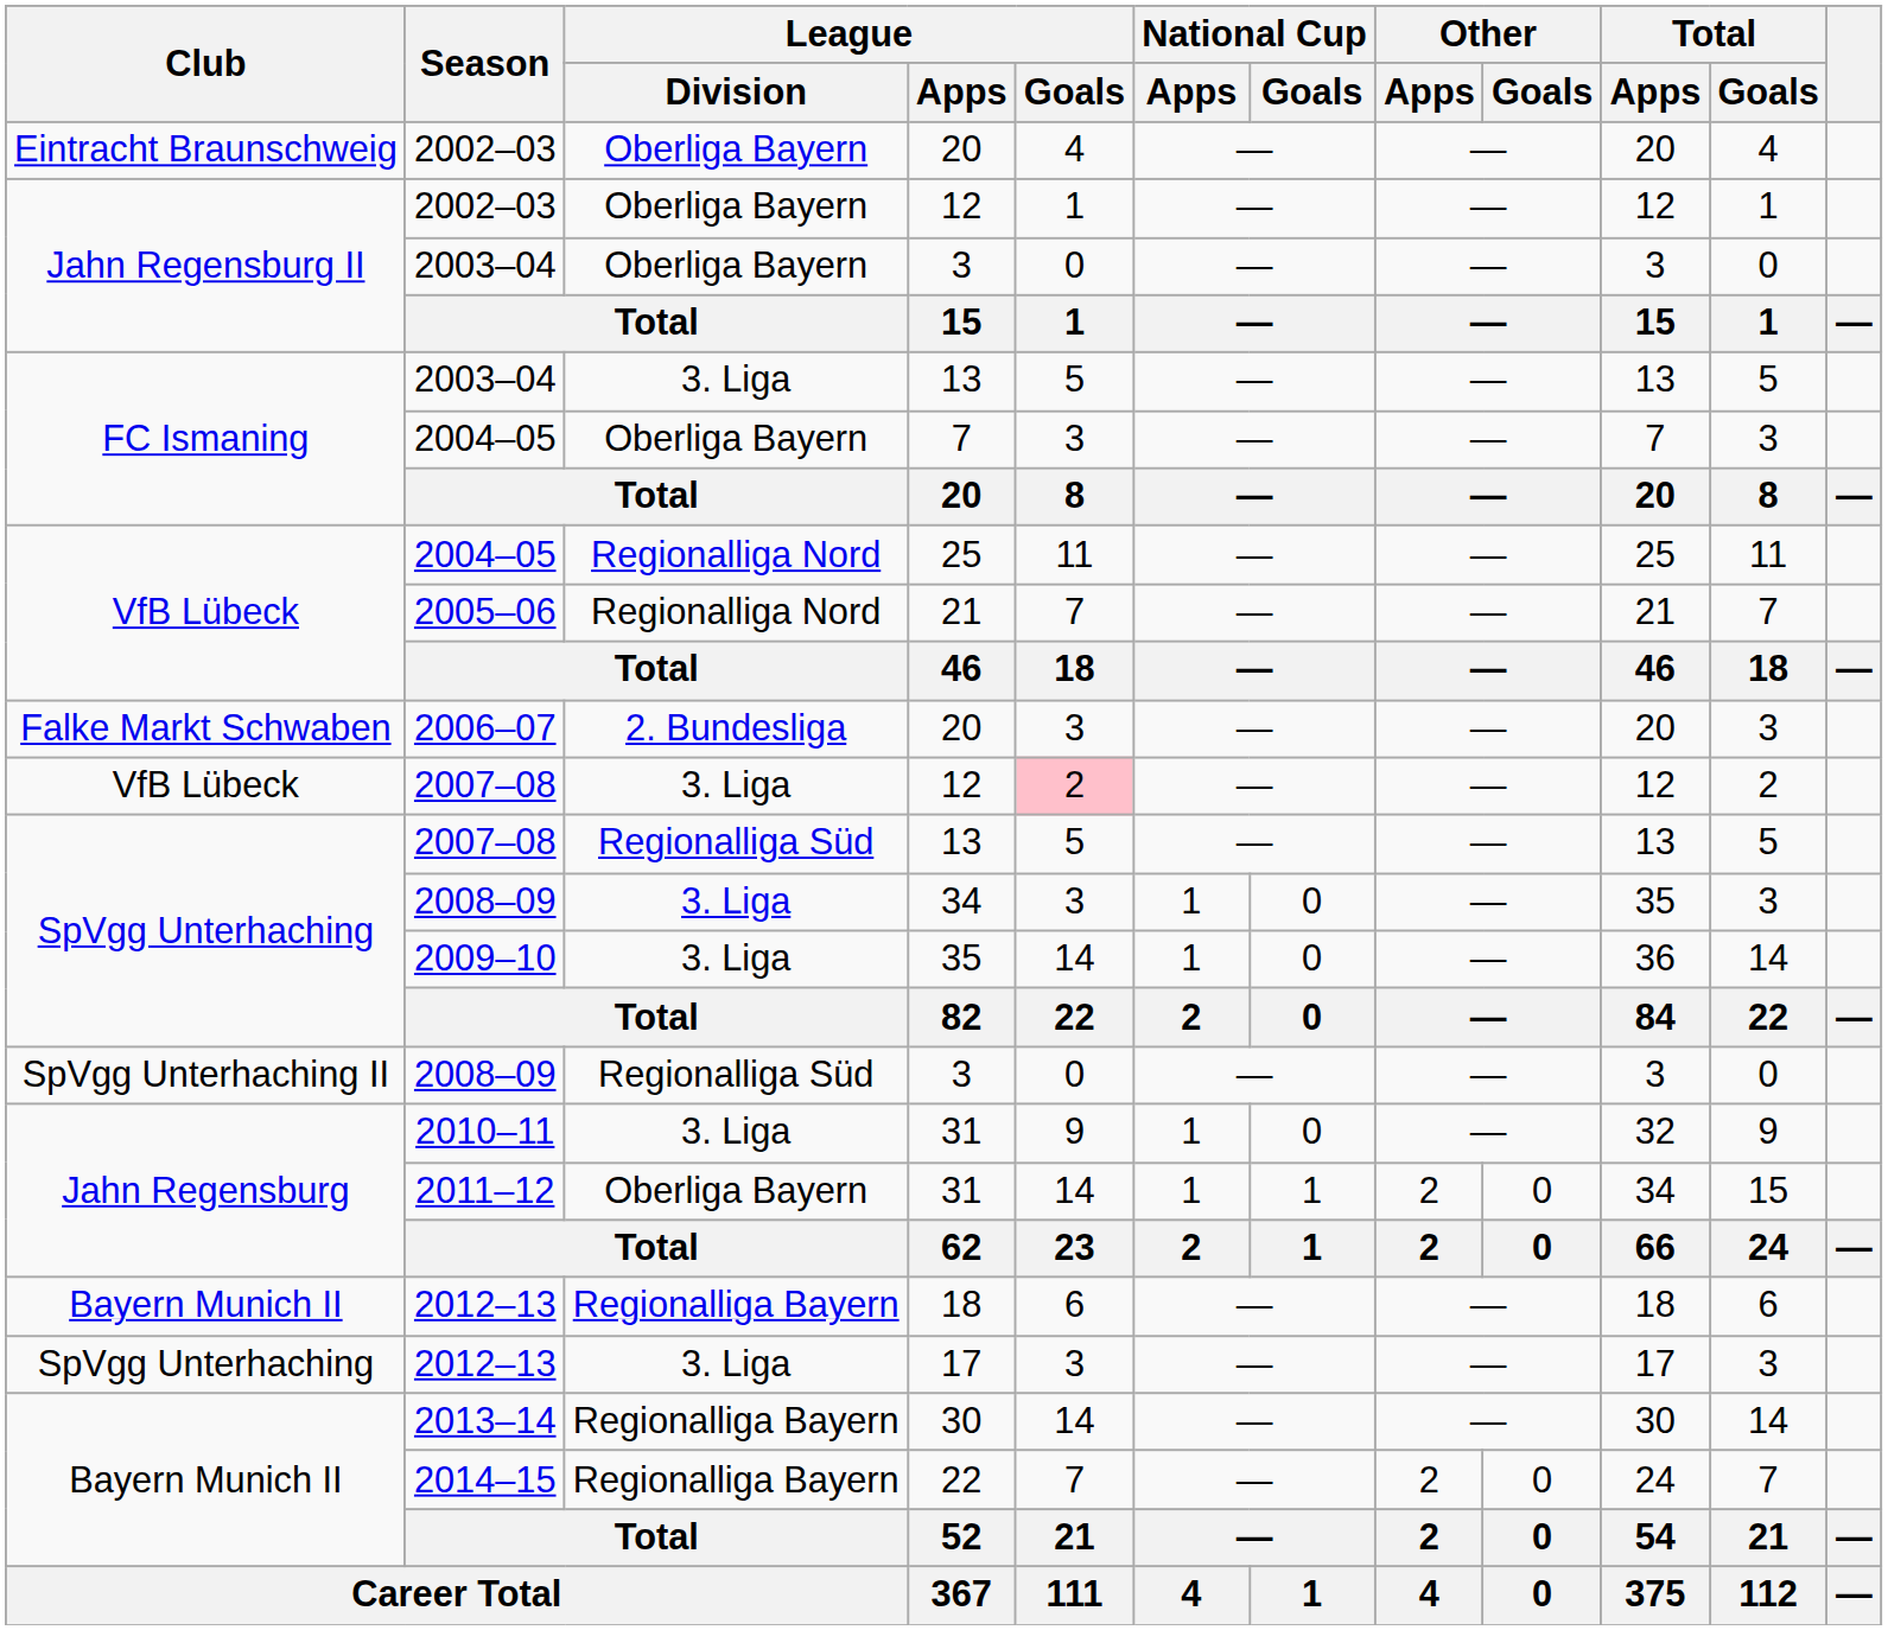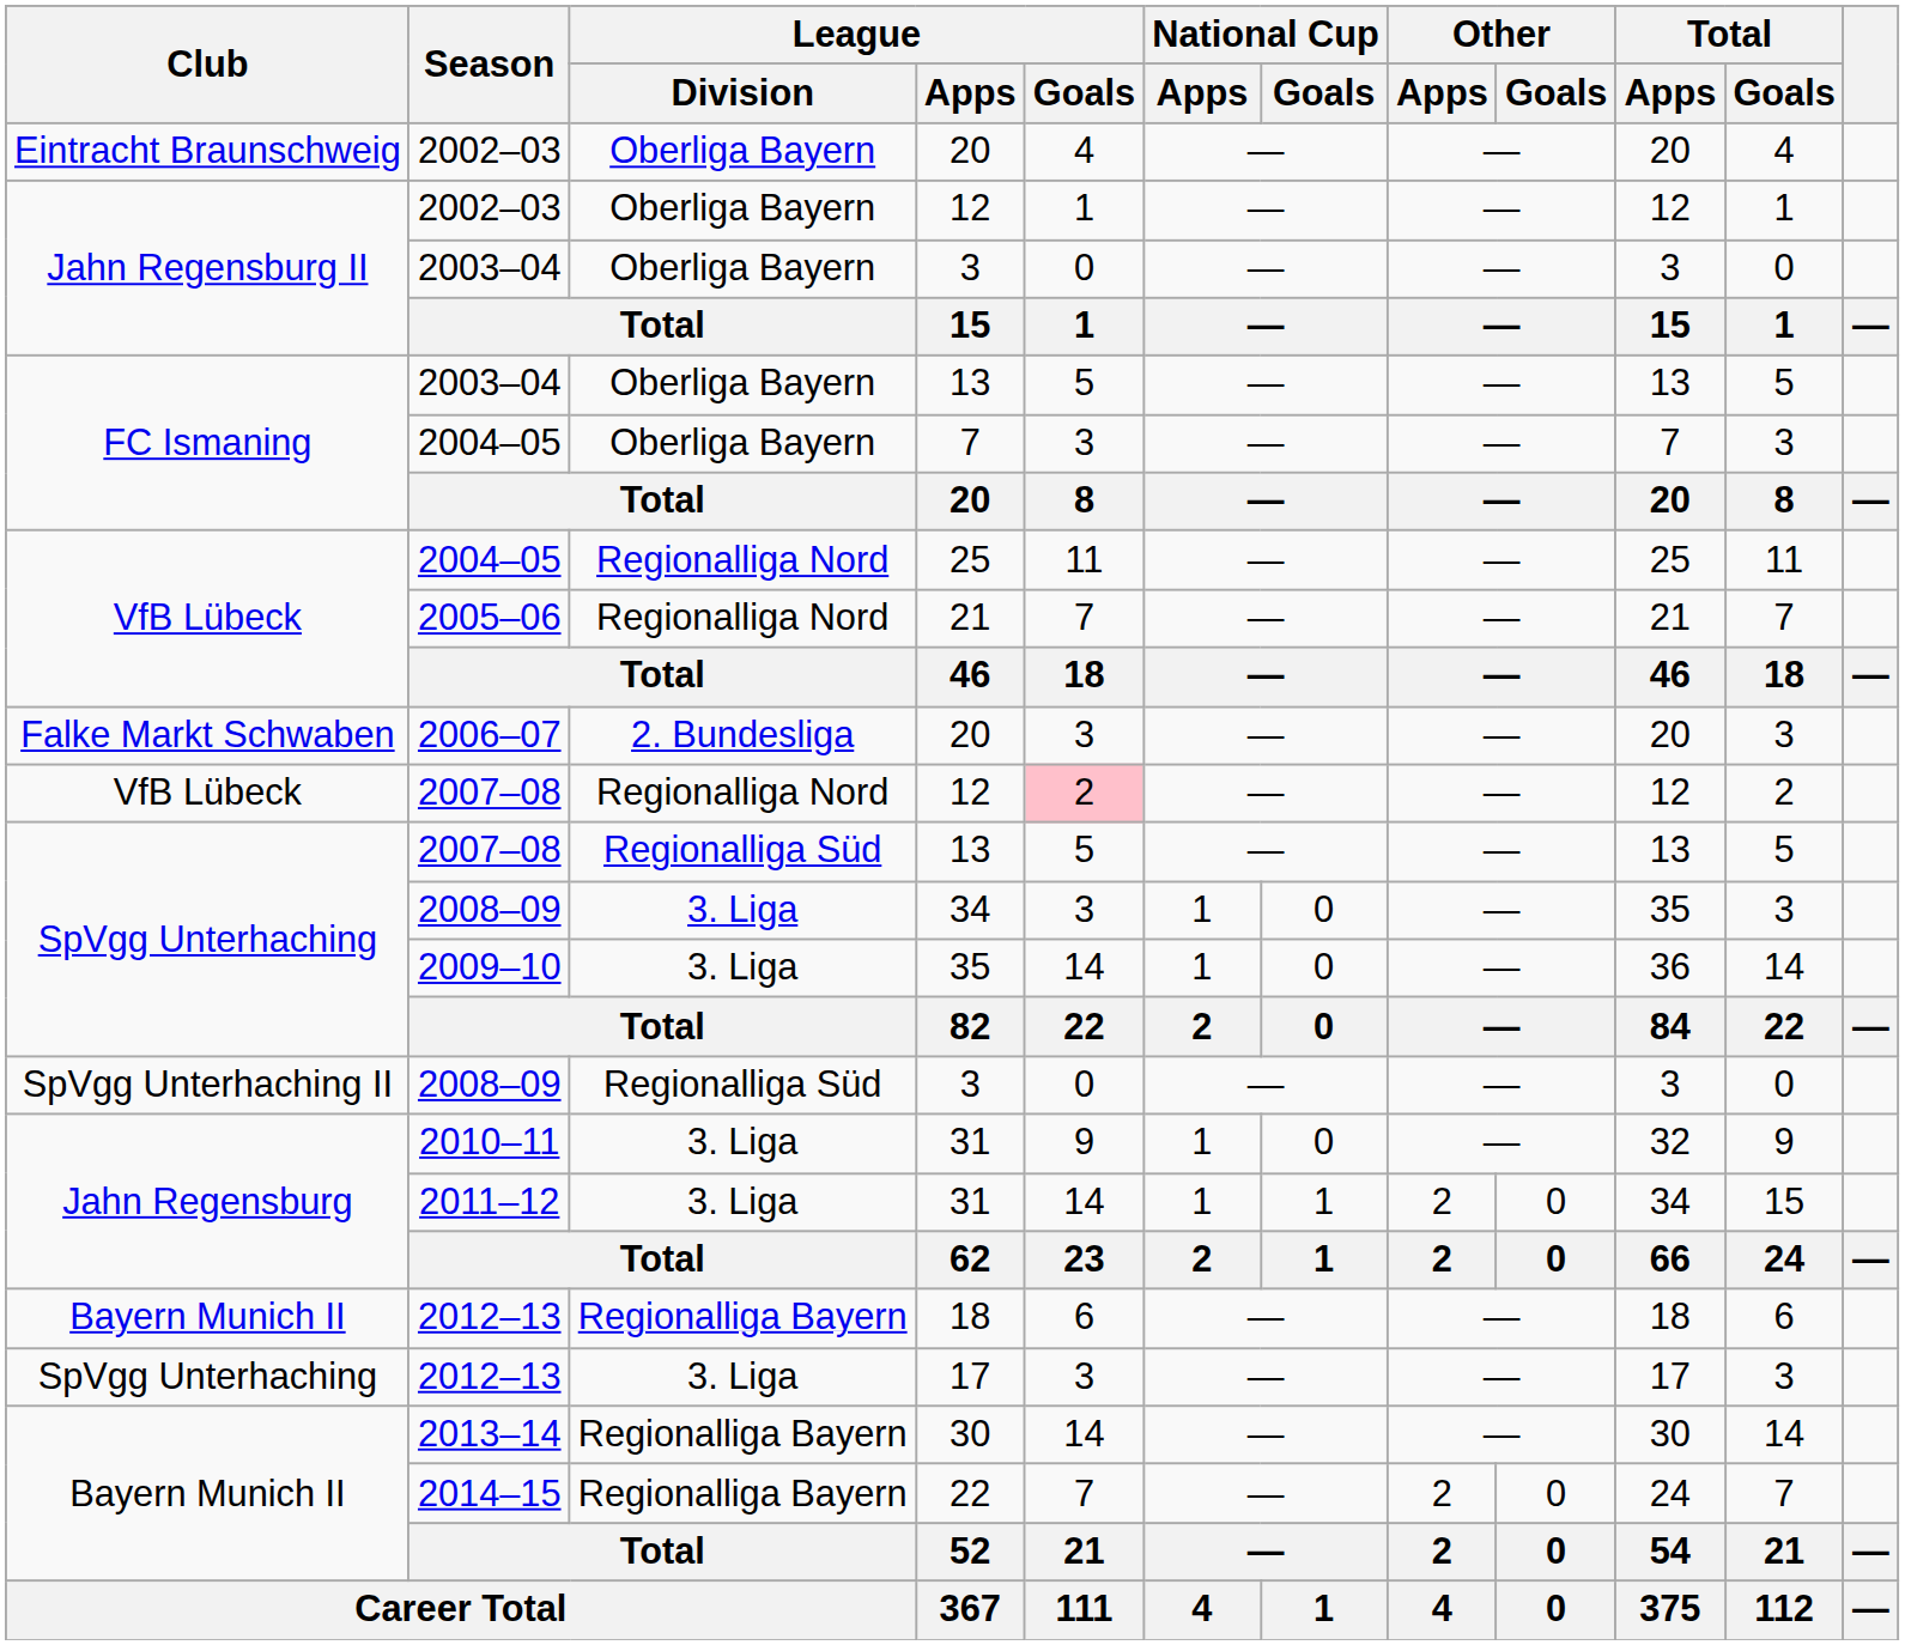2003–04 / 13 | League / Division: 3. Liga -> Oberliga Bayern
2007–08 / 12 | League / Division: 3. Liga -> Regionalliga Nord
2011–12 / 31 | League / Division: Oberliga Bayern -> 3. Liga
